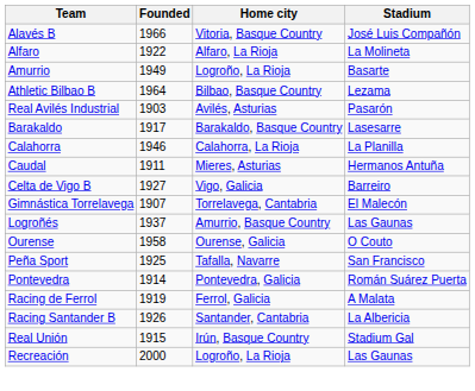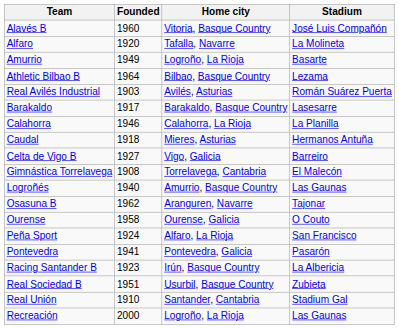Alavés B | Founded: 1966 -> 1960
Alfaro | Founded: 1922 -> 1920
Alfaro | Home city: Alfaro, La Rioja -> Tafalla, Navarre
Real Avilés Industrial | Stadium: Pasarón -> Román Suárez Puerta
Caudal | Founded: 1911 -> 1918
Gimnástica Torrelavega | Founded: 1907 -> 1908
Logroñés | Founded: 1937 -> 1940
+ row: Osasuna B | 1962 | Aranguren, Navarre | Tajonar
Peña Sport | Founded: 1925 -> 1924
Peña Sport | Home city: Tafalla, Navarre -> Alfaro, La Rioja
Pontevedra | Founded: 1914 -> 1941
Pontevedra | Stadium: Román Suárez Puerta -> Pasarón
- row: Racing de Ferrol | 1919 | Ferrol, Galicia | A Malata
Racing Santander B | Founded: 1926 -> 1923
Racing Santander B | Home city: Santander, Cantabria -> Irún, Basque Country
+ row: Real Sociedad B | 1951 | Usurbil, Basque Country | Zubieta
Real Unión | Founded: 1915 -> 1910
Real Unión | Home city: Irún, Basque Country -> Santander, Cantabria
